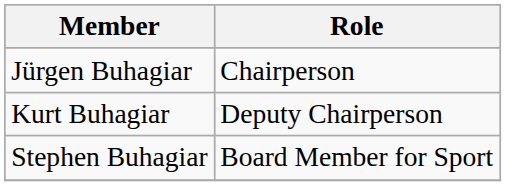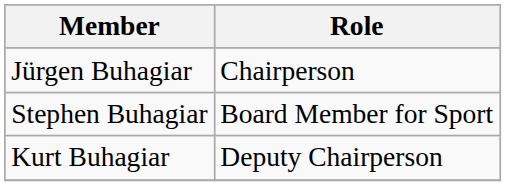rows swapped: Kurt Buhagiar <-> Stephen Buhagiar
